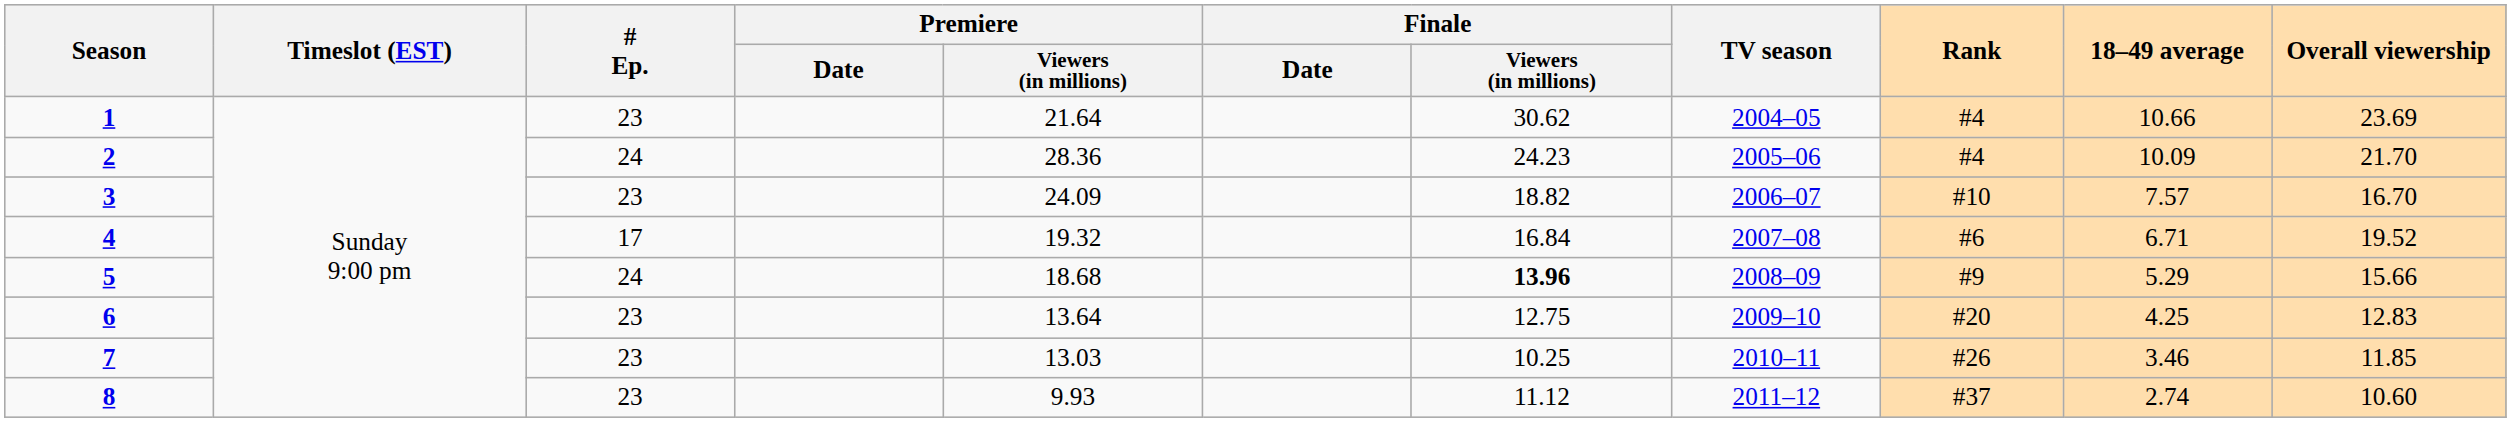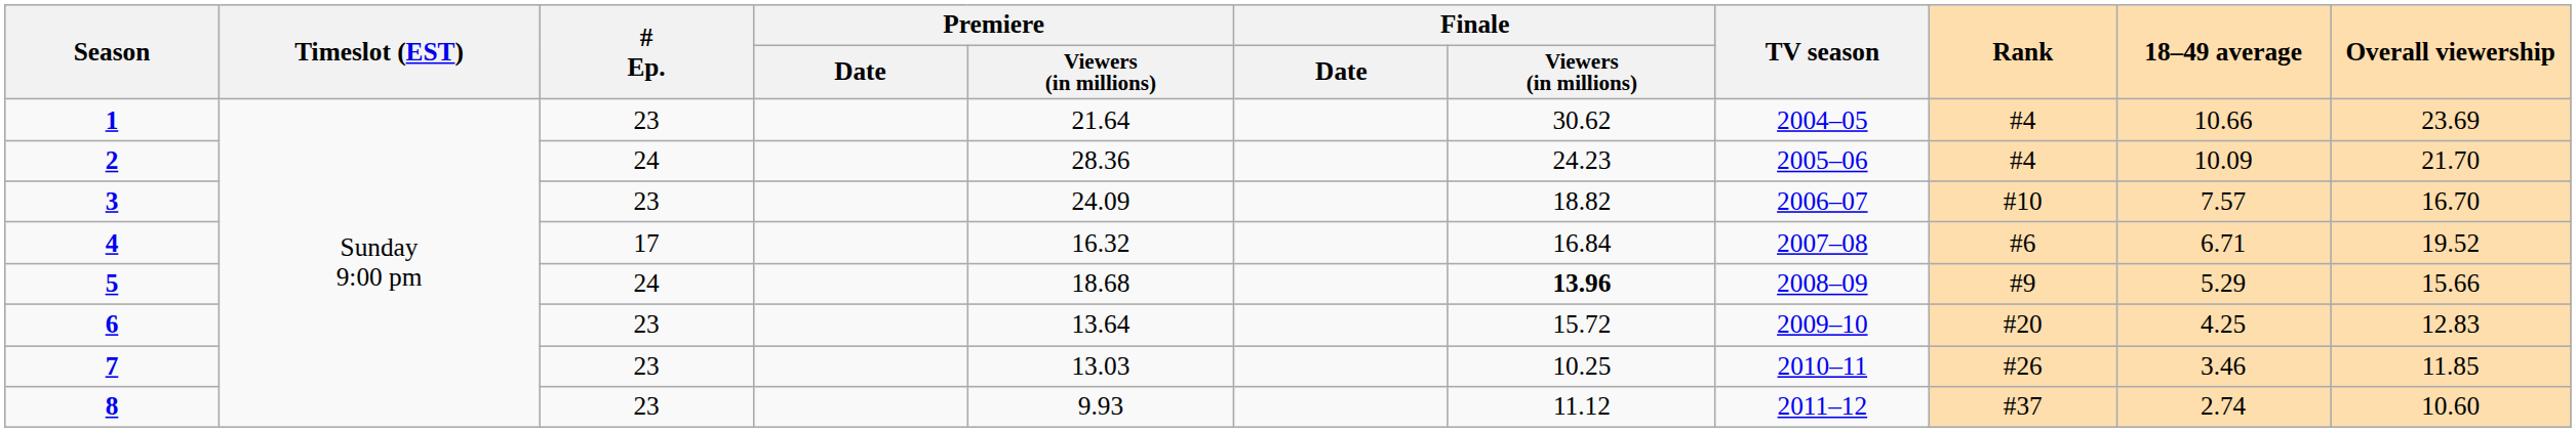4 | Premiere / Viewers (in millions): 19.32 -> 16.32
6 | Finale / Viewers (in millions): 12.75 -> 15.72
